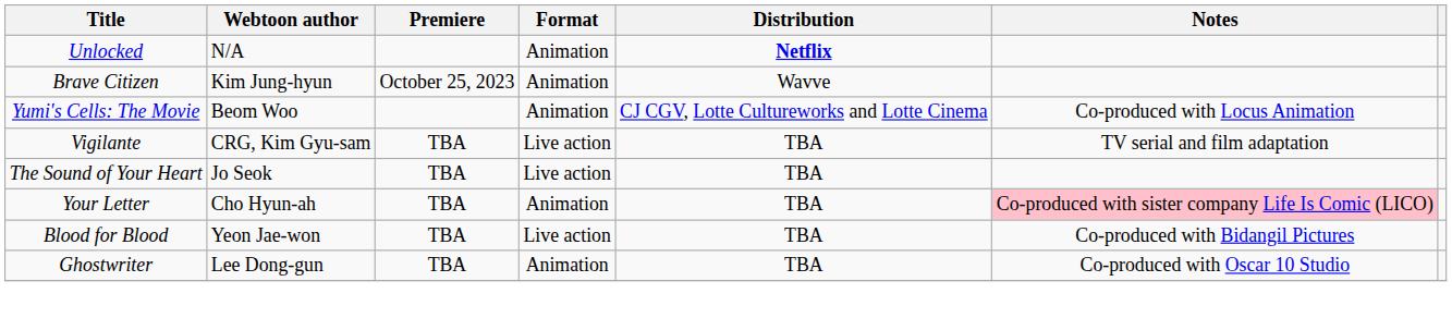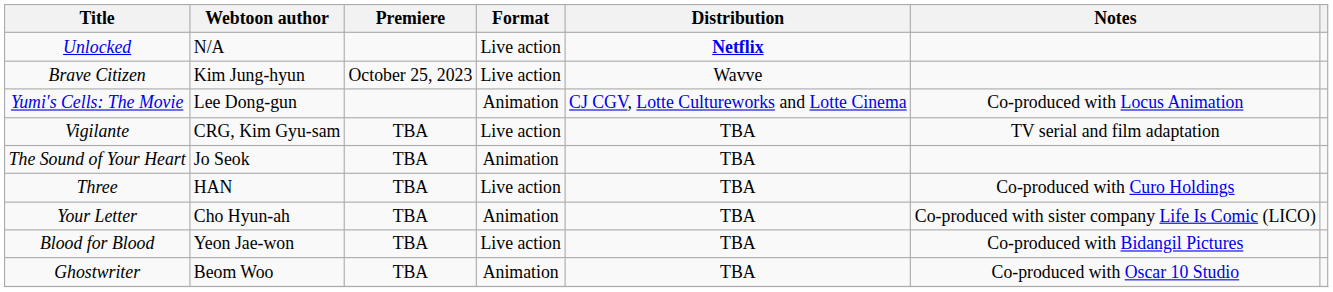Unlocked | Format: Animation -> Live action
Brave Citizen | Format: Animation -> Live action
Yumi's Cells: The Movie | Webtoon author: Beom Woo -> Lee Dong-gun
The Sound of Your Heart | Format: Live action -> Animation
+ row: Three | HAN | TBA | Live action | TBA | Co-produced with Curo Holdings
Your Letter | Notes: pink background -> no background
Ghostwriter | Webtoon author: Lee Dong-gun -> Beom Woo
